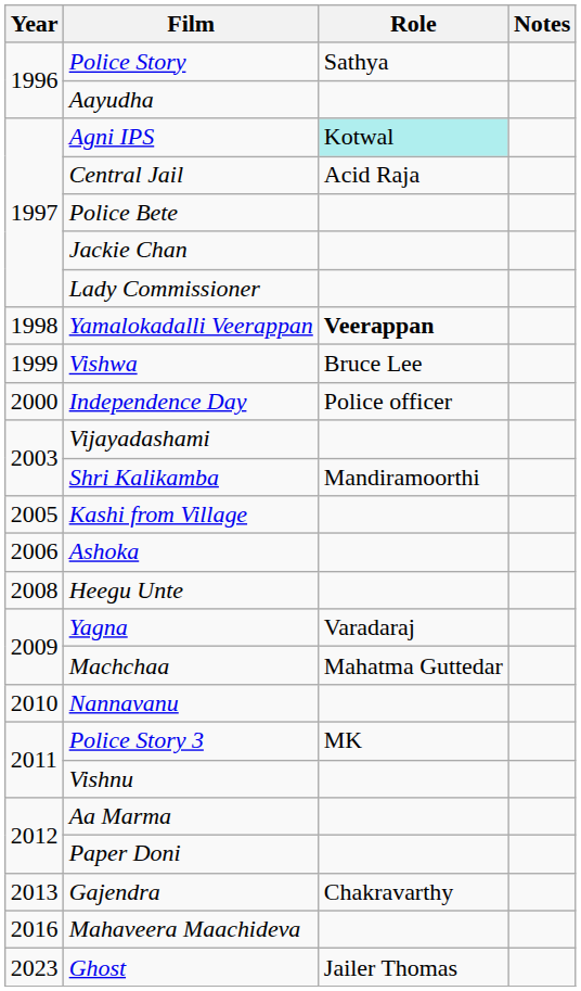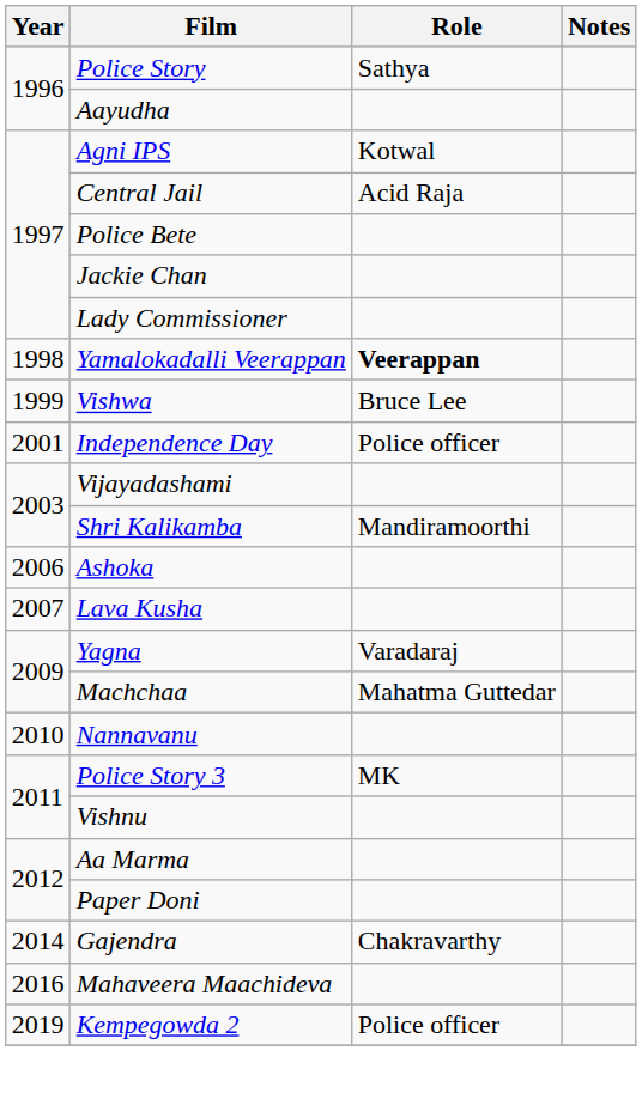Agni IPS | Role: paleturquoise background -> no background
Independence Day | Year: 2000 -> 2001
- row: 2005 | Kashi from Village
+ row: 2007 | Lava Kusha
- row: 2008 | Heegu Unte
Gajendra | Year: 2013 -> 2014
+ row: 2019 | Kempegowda 2 | Police officer
- row: 2023 | Ghost | Jailer Thomas
